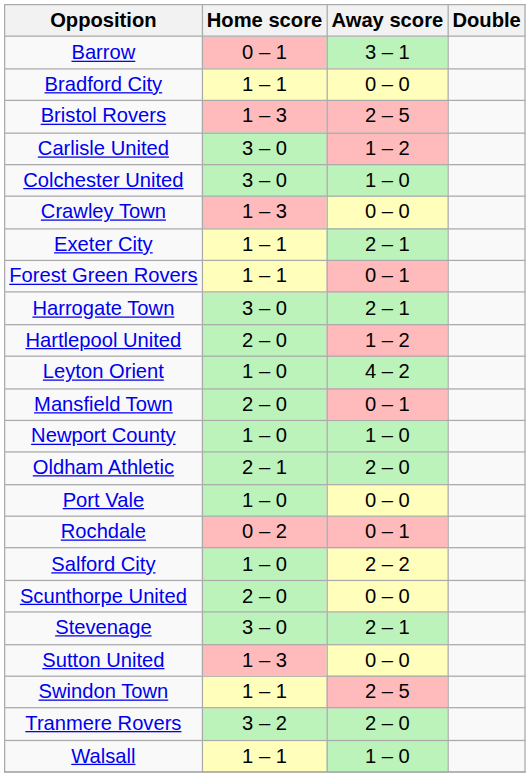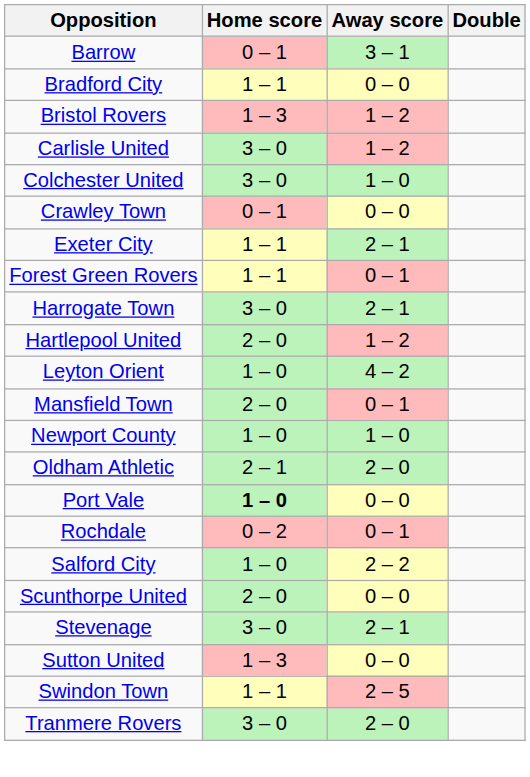Bristol Rovers | Away score: 2 – 5 -> 1 – 2
Crawley Town | Home score: 1 – 3 -> 0 – 1
Port Vale | Home score: normal -> bold
Tranmere Rovers | Home score: 3 – 2 -> 3 – 0
- row: Walsall | 1 – 1 | 1 – 0
